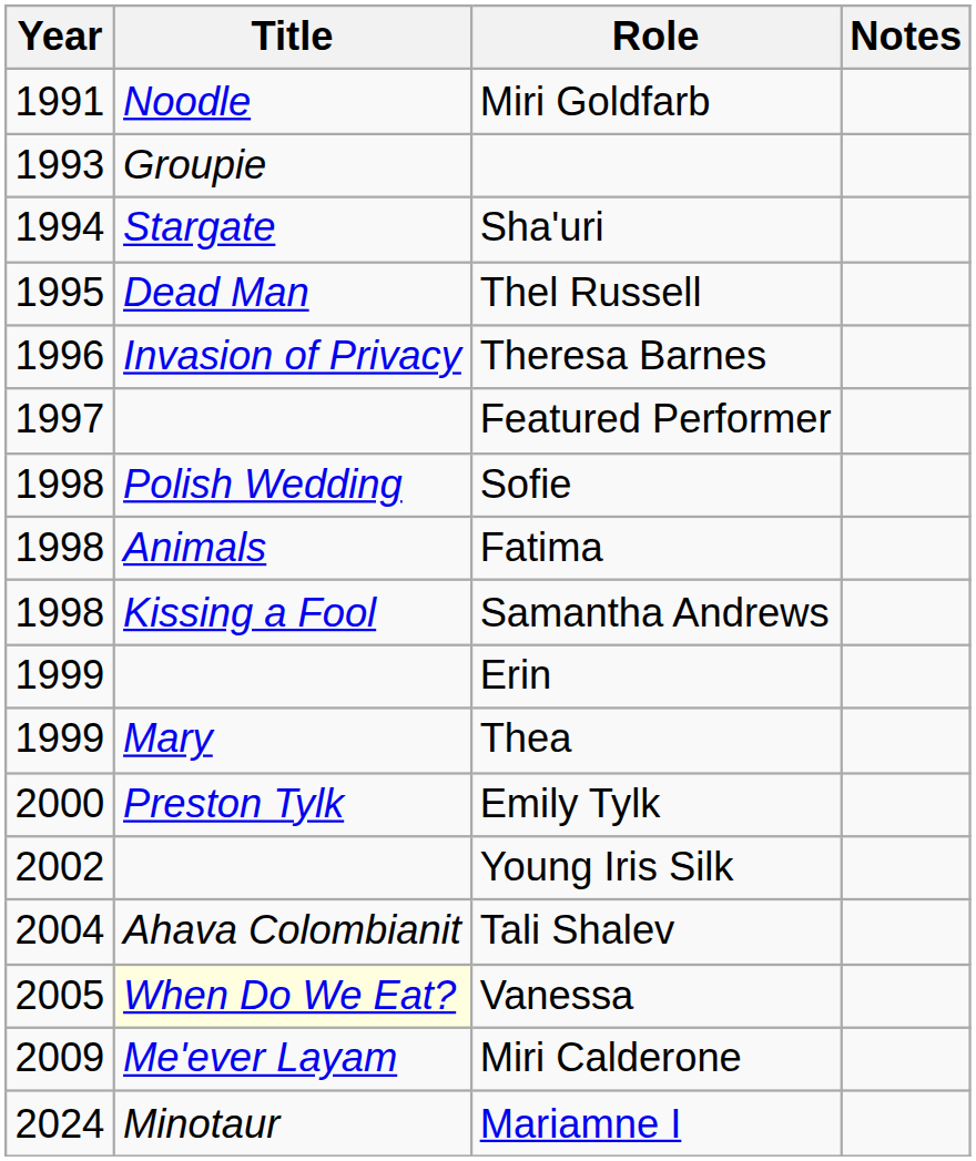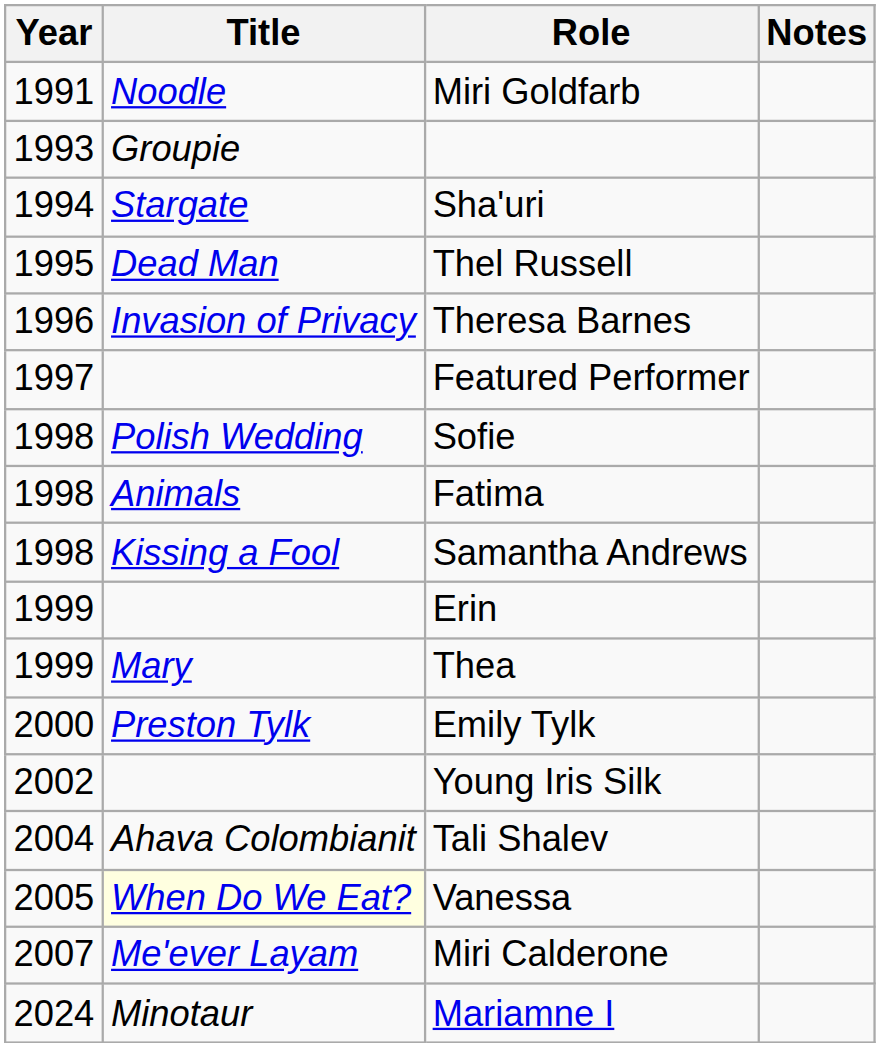Miri Calderone | Year: 2009 -> 2007
